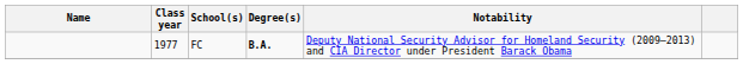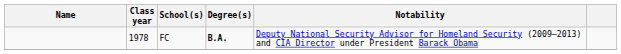FC | Class year: 1977 -> 1978
